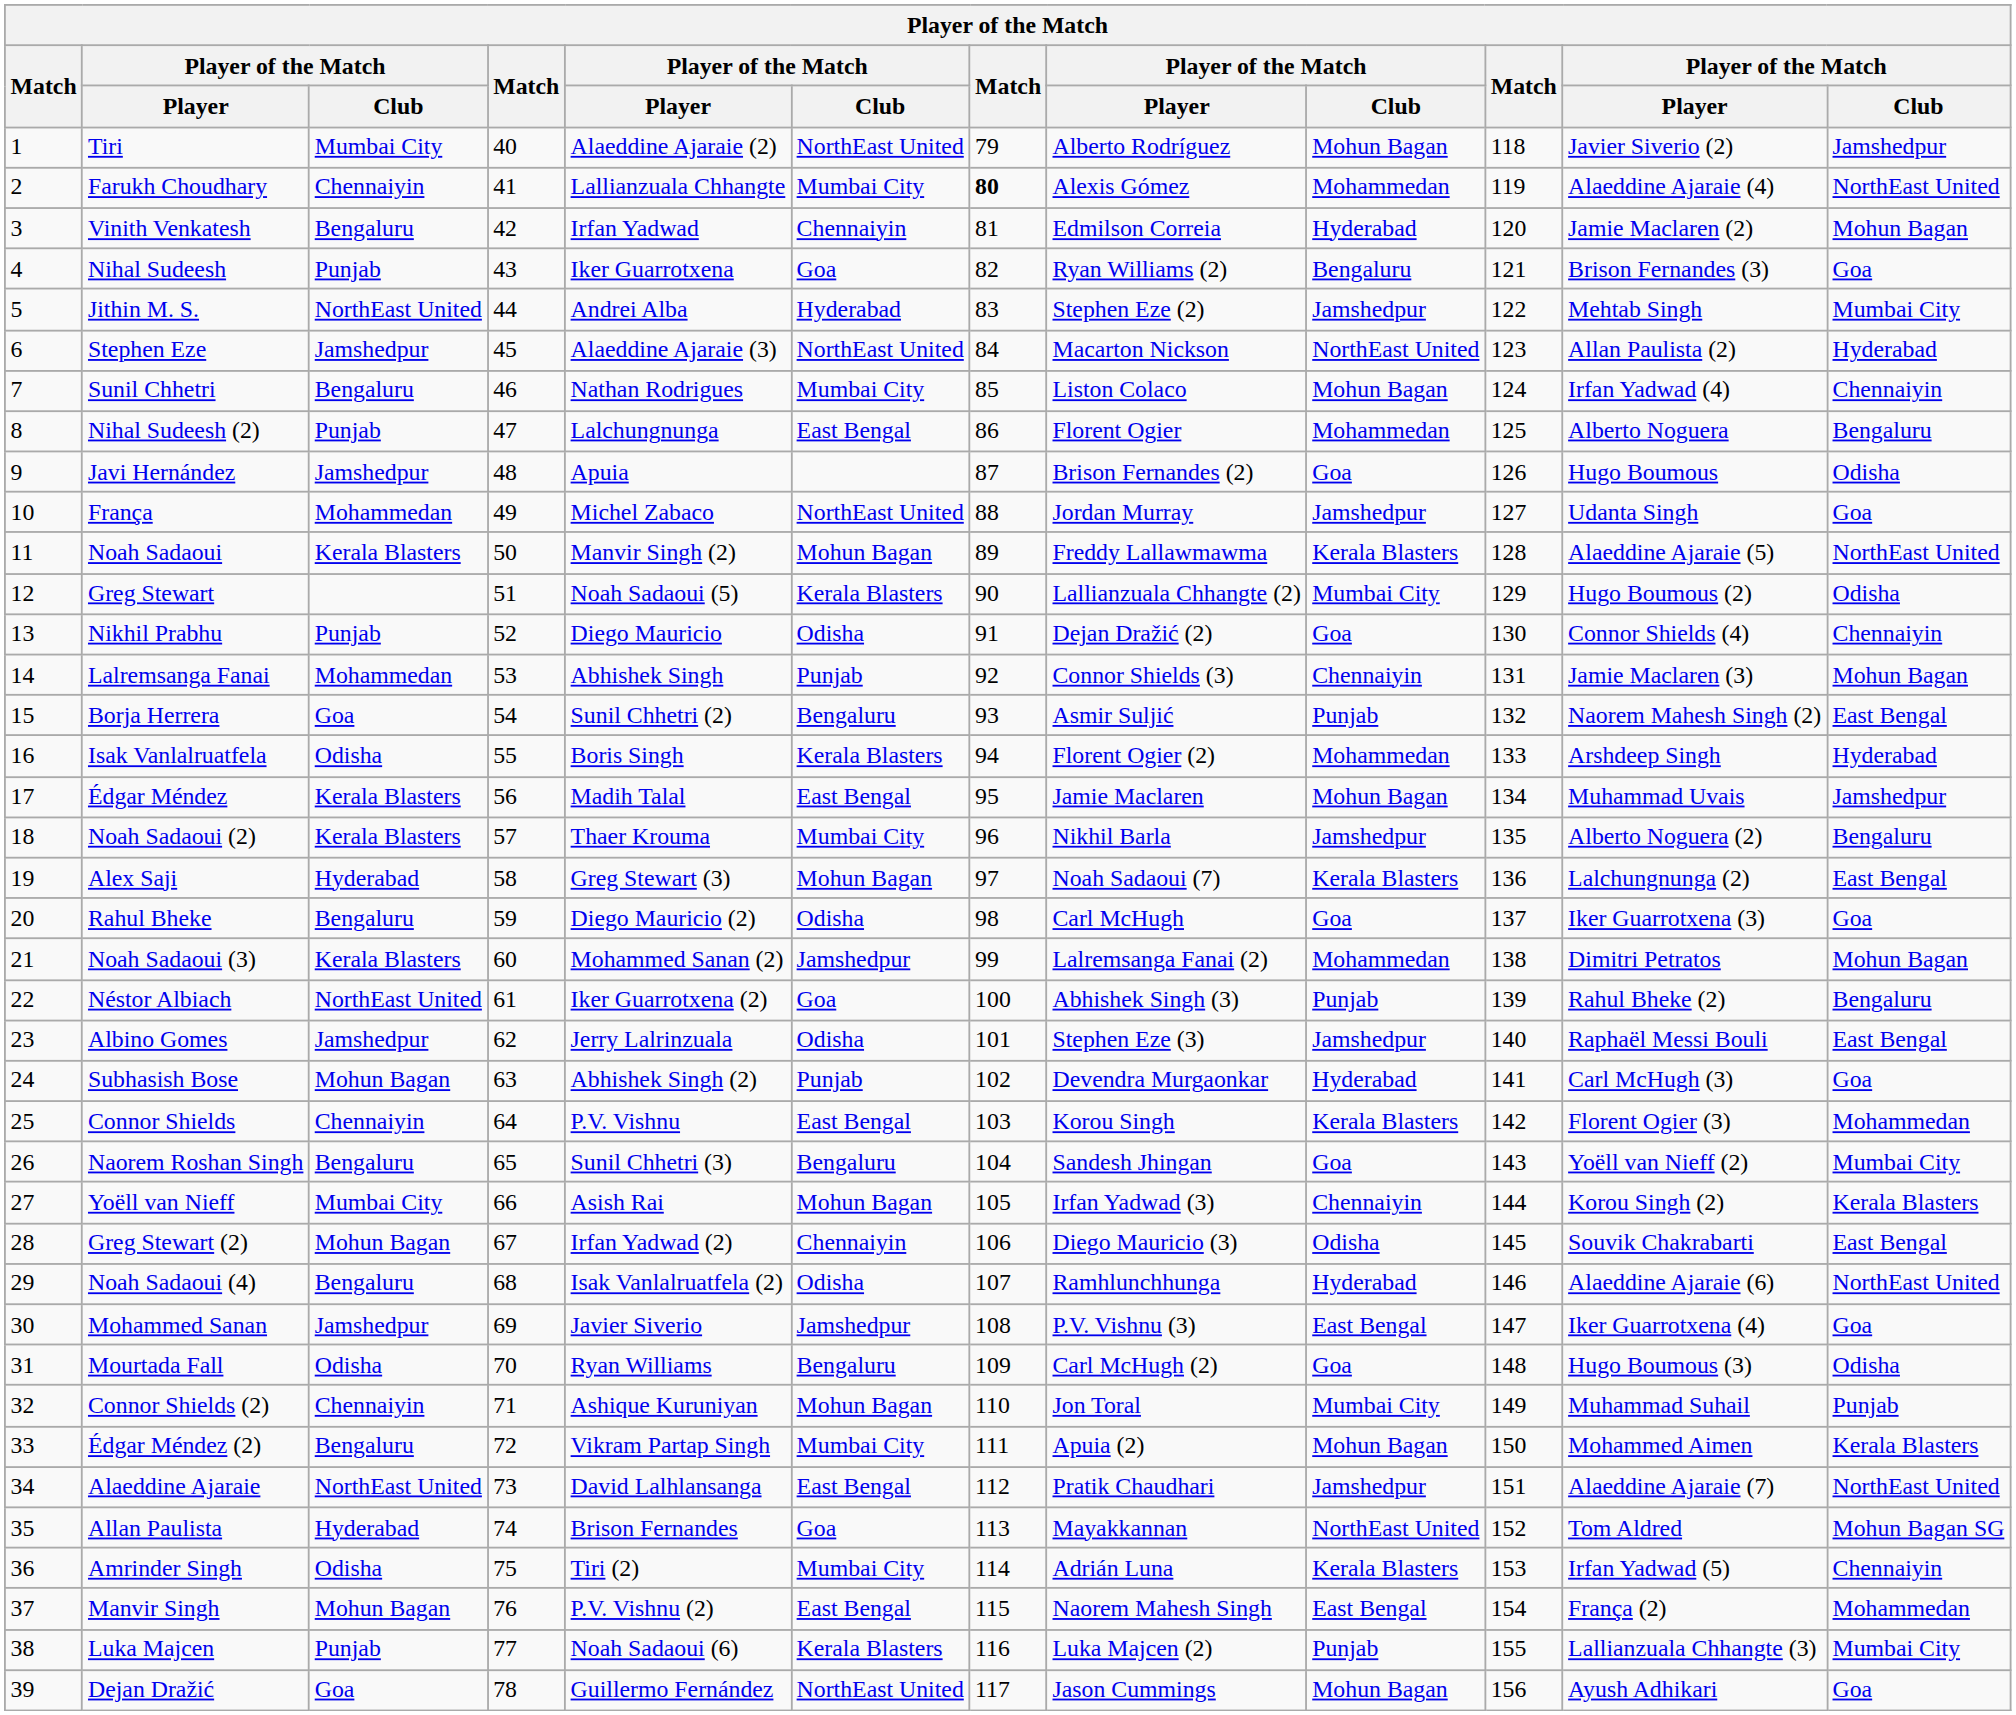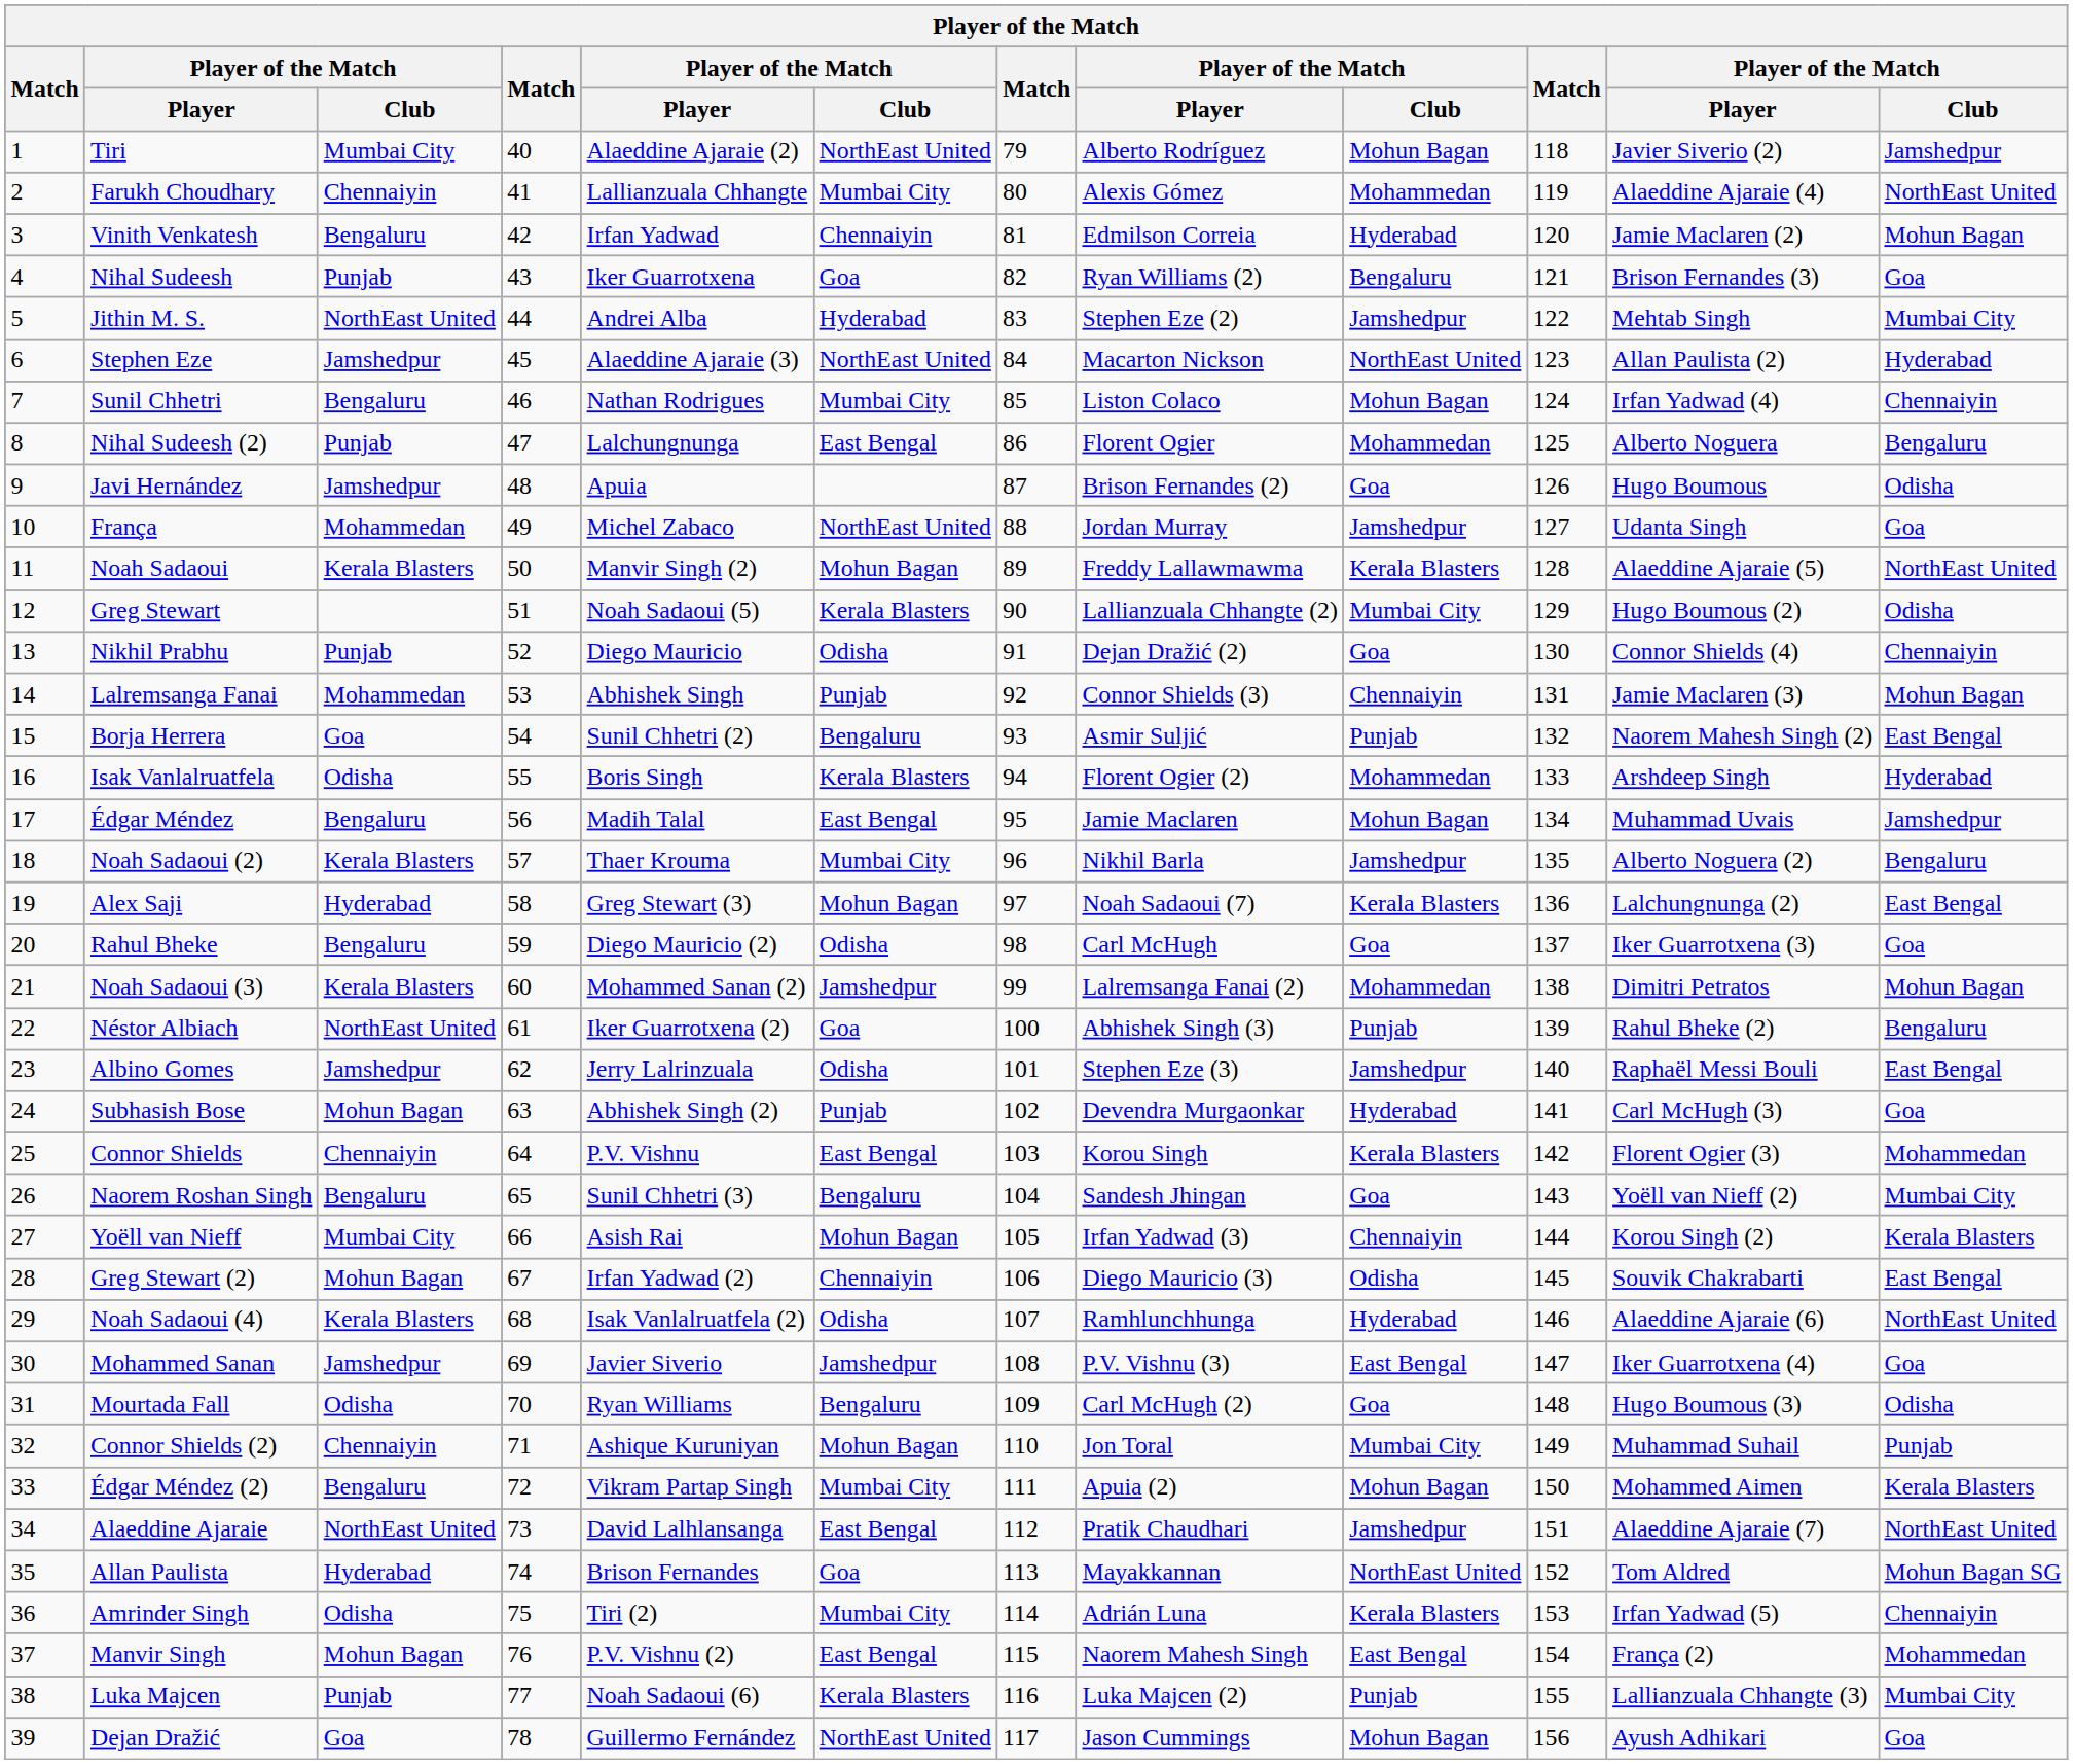Farukh Choudhary | column 7: bold -> normal
Édgar Méndez | column 3: Kerala Blasters -> Bengaluru
Noah Sadaoui (4) | column 3: Bengaluru -> Kerala Blasters
